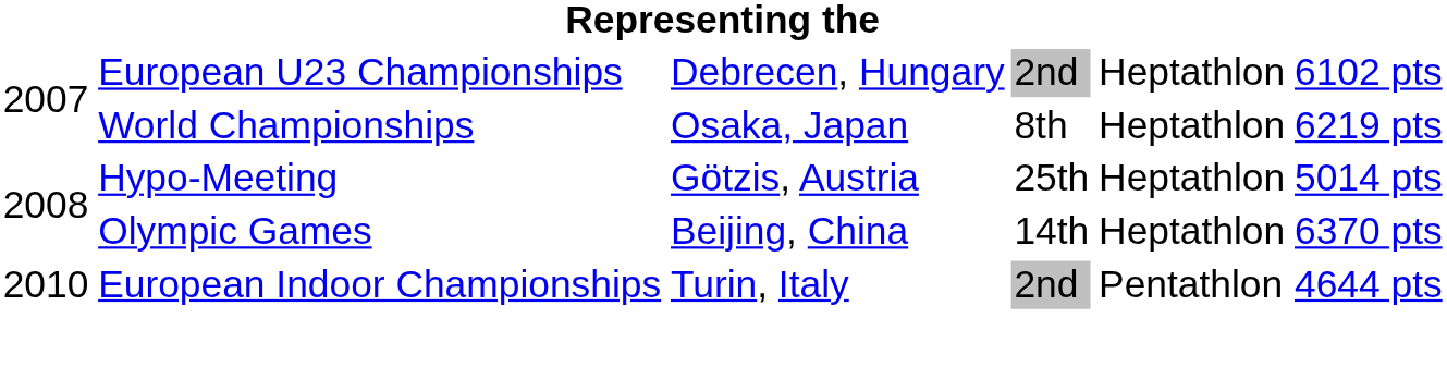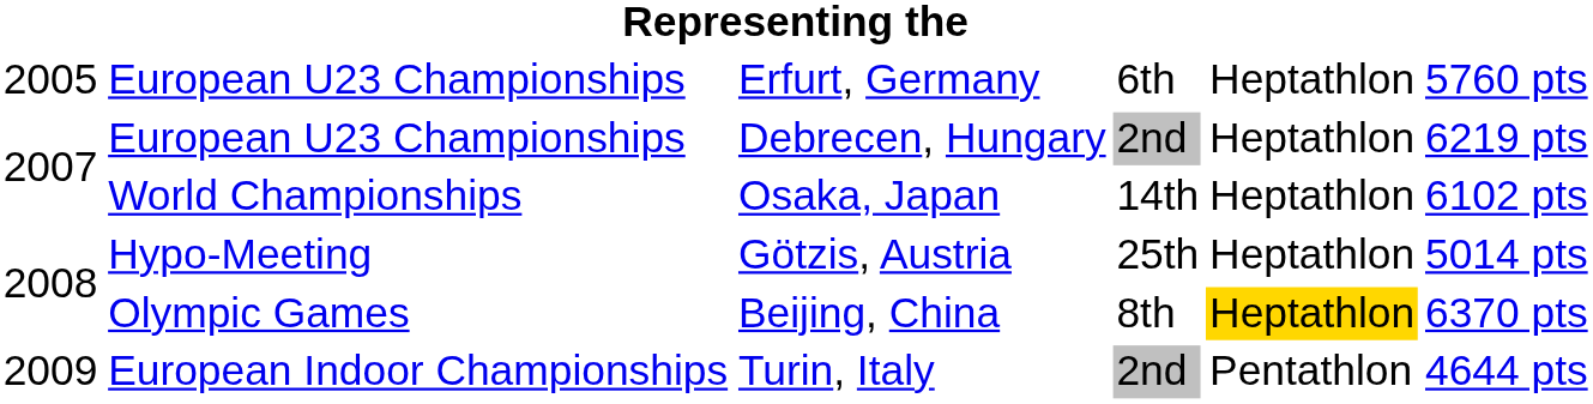+ row: 2005 | European U23 Championships | Erfurt, Germany | 6th | Heptathlon | 5760 pts
Debrecen, Hungary | column 6: 6102 pts -> 6219 pts
Osaka, Japan | column 4: 8th -> 14th
Osaka, Japan | column 6: 6219 pts -> 6102 pts
Beijing, China | column 4: 14th -> 8th
Beijing, China | column 5: no background -> gold background
Turin, Italy | column 1: 2010 -> 2009
